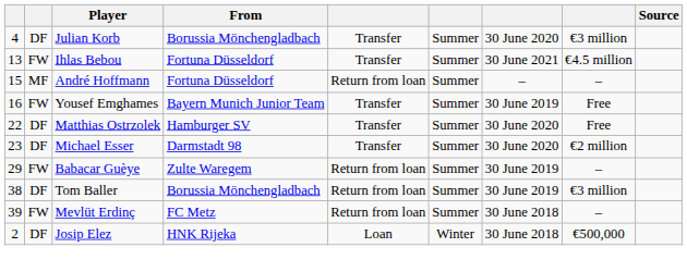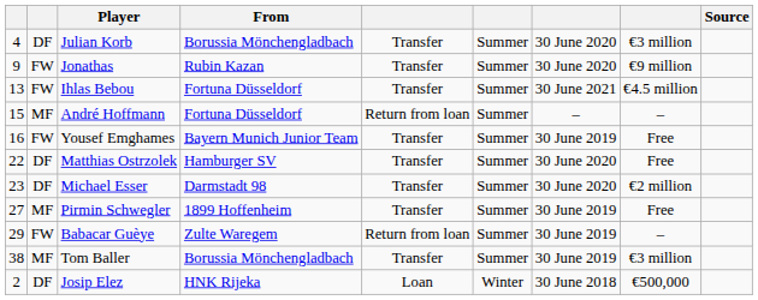+ row: 9 | FW | Jonathas | Rubin Kazan | Transfer | Summer | 30 June 2020 | €9 million
+ row: 27 | MF | Pirmin Schwegler | 1899 Hoffenheim | Transfer | Summer | 30 June 2019 | Free
Tom Baller | column 2: DF -> MF
Tom Baller | column 5: Return from loan -> Transfer
- row: 39 | FW | Mevlüt Erdinç | FC Metz | Return from loan | Summer | 30 June 2018 | –
